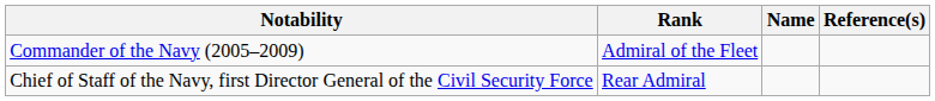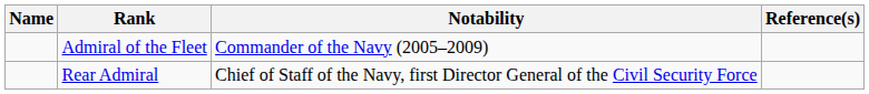columns swapped: Name <-> Notability
